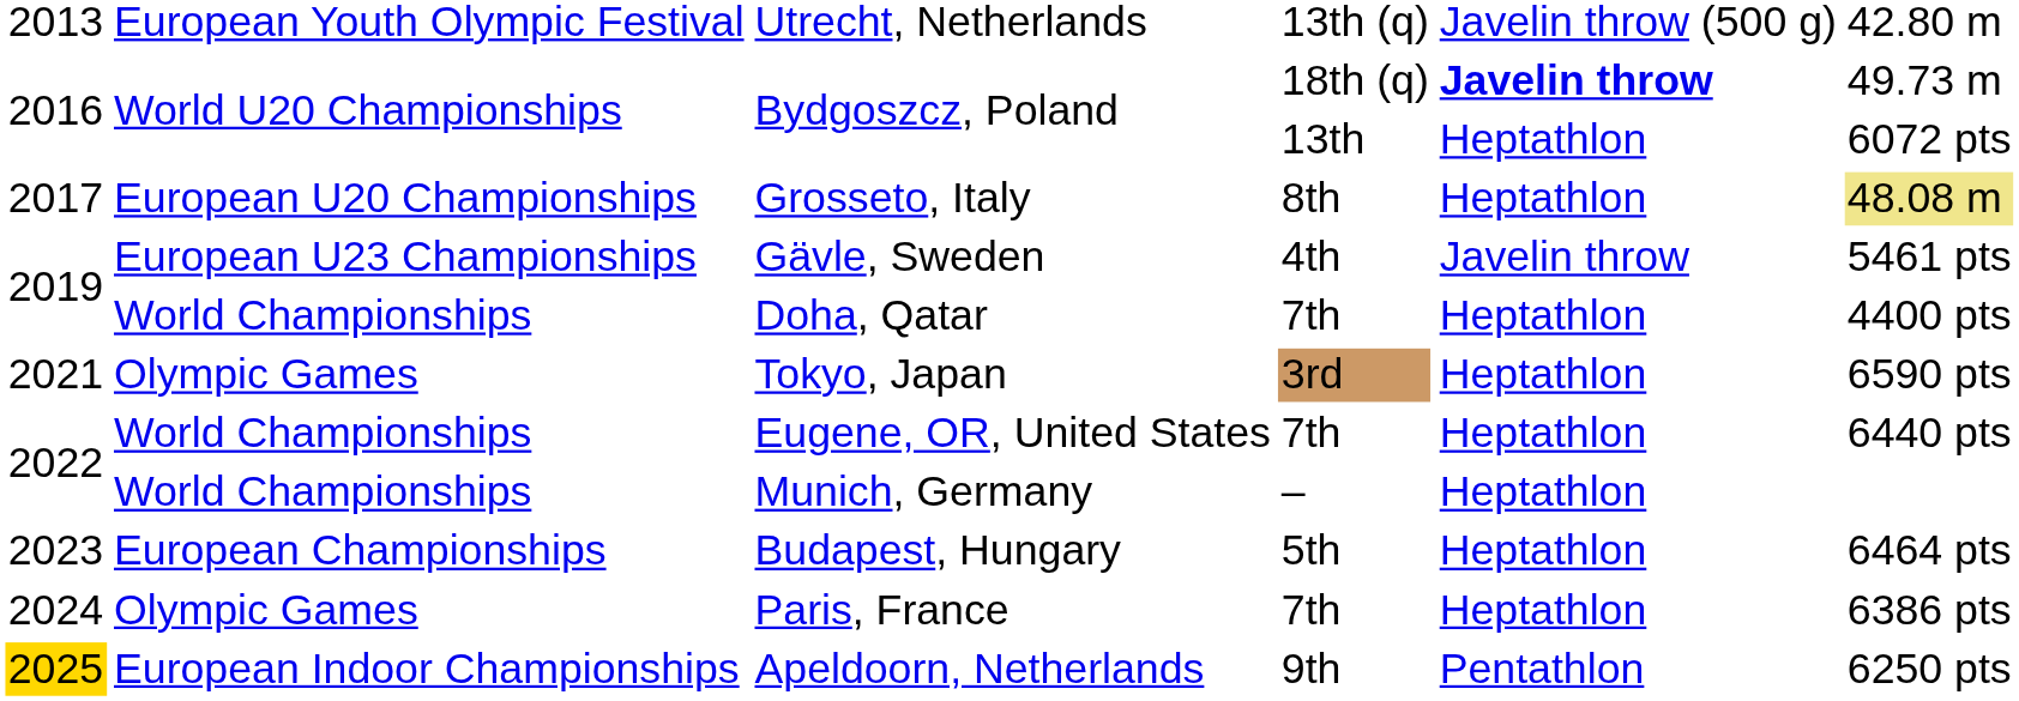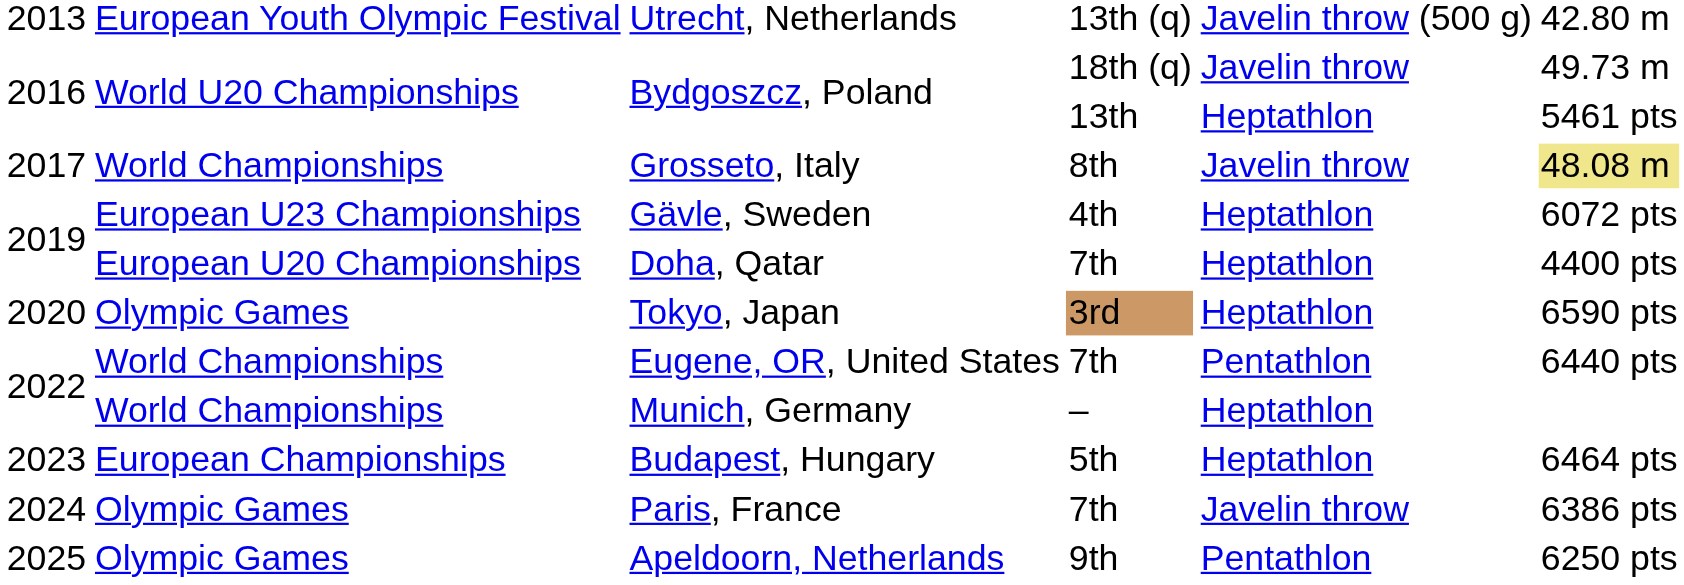Bydgoszcz, Poland / 18th (q) | column 5: bold -> normal
Bydgoszcz, Poland / 13th | column 6: 6072 pts -> 5461 pts
Grosseto, Italy | column 2: European U20 Championships -> World Championships
Grosseto, Italy | column 5: Heptathlon -> Javelin throw
Gävle, Sweden | column 5: Javelin throw -> Heptathlon
Gävle, Sweden | column 6: 5461 pts -> 6072 pts
Doha, Qatar | column 2: World Championships -> European U20 Championships
Tokyo, Japan | column 1: 2021 -> 2020
Eugene, OR, United States | column 5: Heptathlon -> Pentathlon
Paris, France | column 5: Heptathlon -> Javelin throw
Apeldoorn, Netherlands | column 1: gold background -> no background
Apeldoorn, Netherlands | column 2: European Indoor Championships -> Olympic Games
